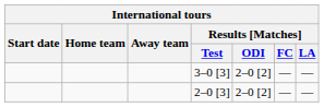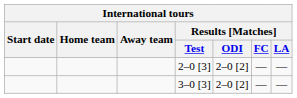rows swapped: 2–0 [3] <-> 3–0 [3]
